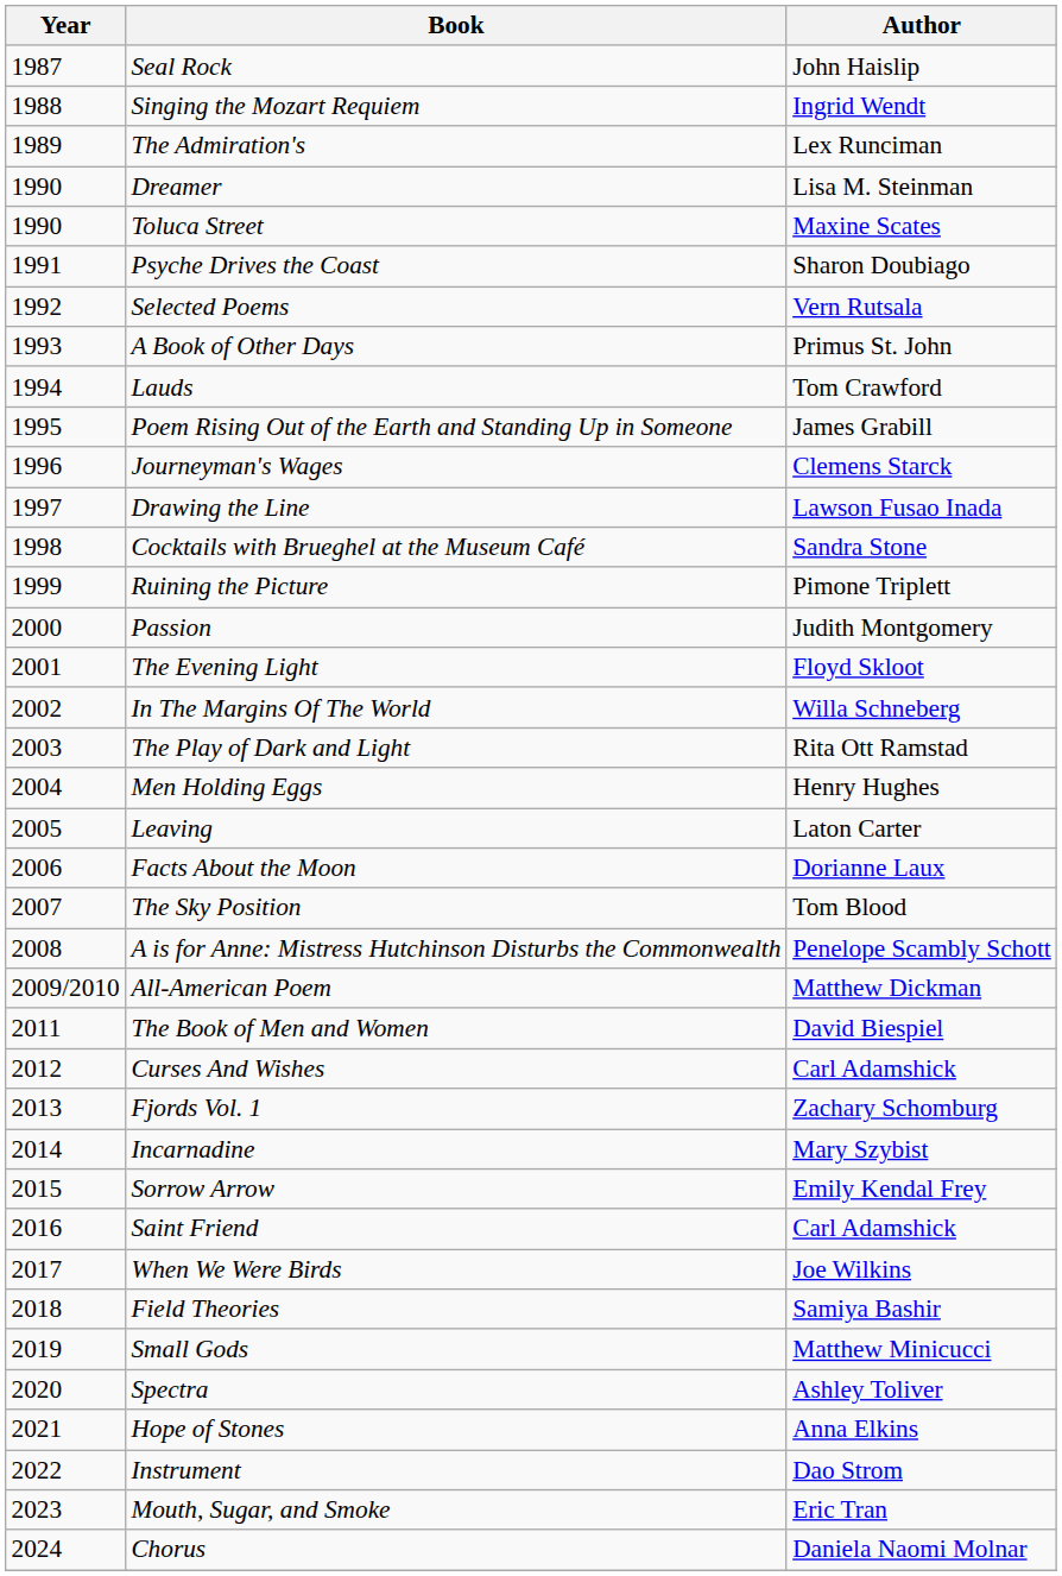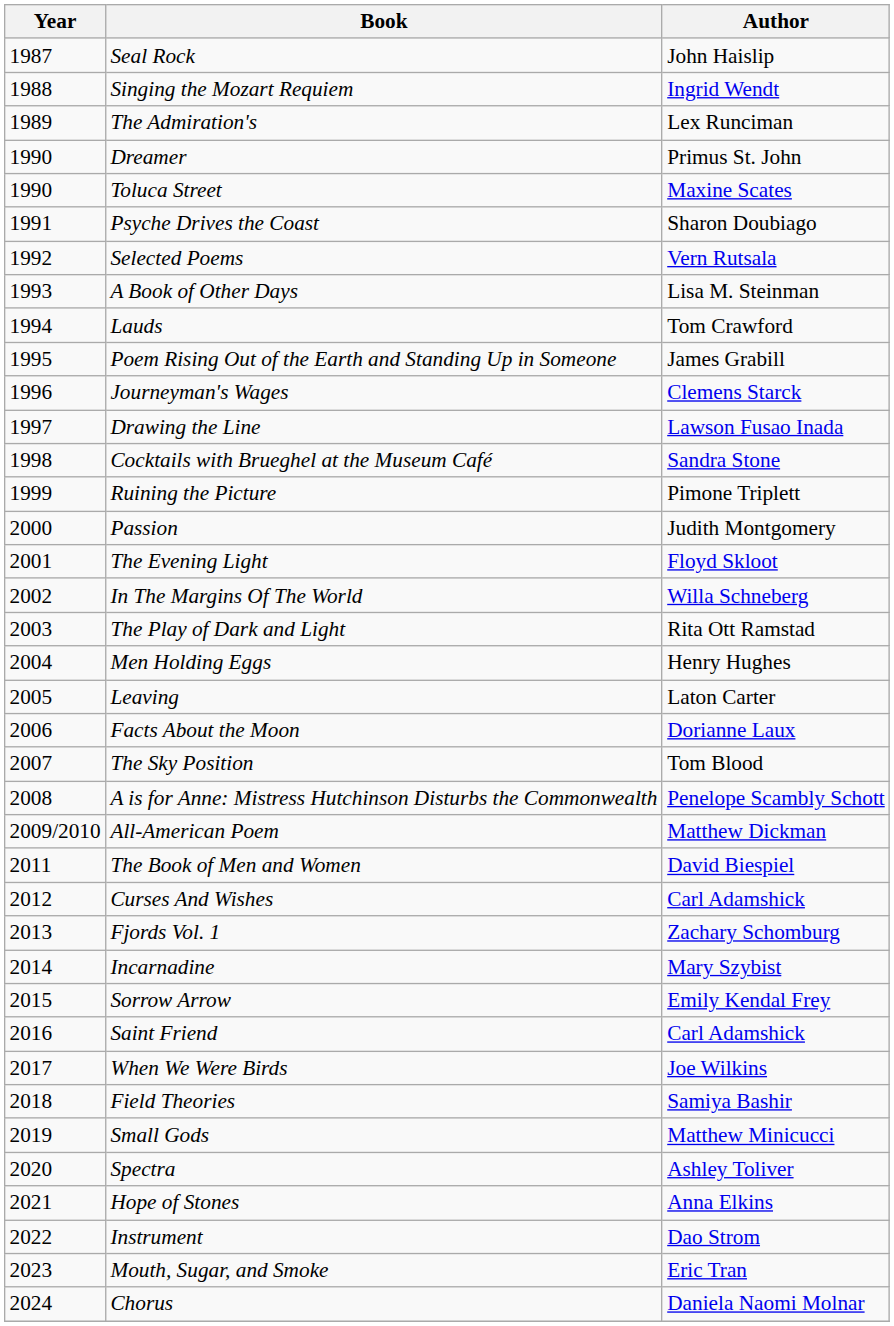Dreamer | Author: Lisa M. Steinman -> Primus St. John
A Book of Other Days | Author: Primus St. John -> Lisa M. Steinman
